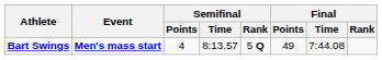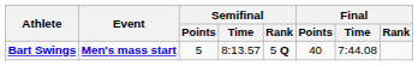Bart Swings | Semifinal / Points: 4 -> 5
Bart Swings | Final / Points: 49 -> 40
